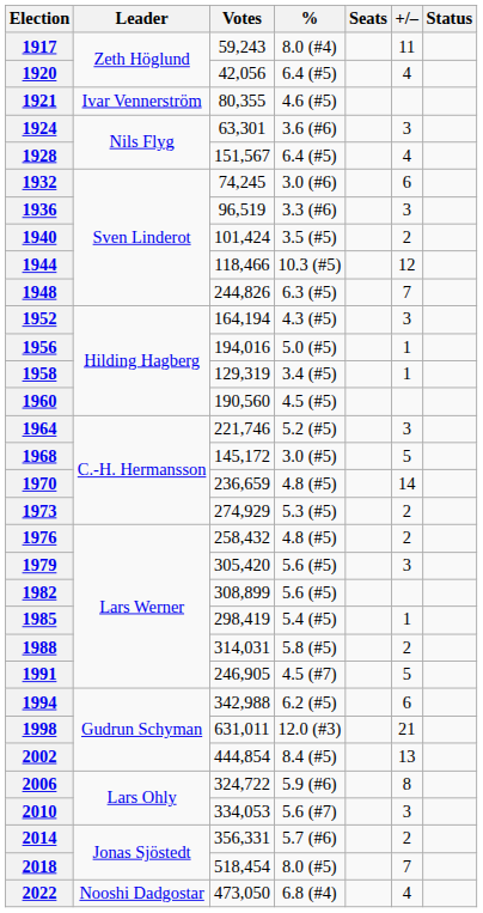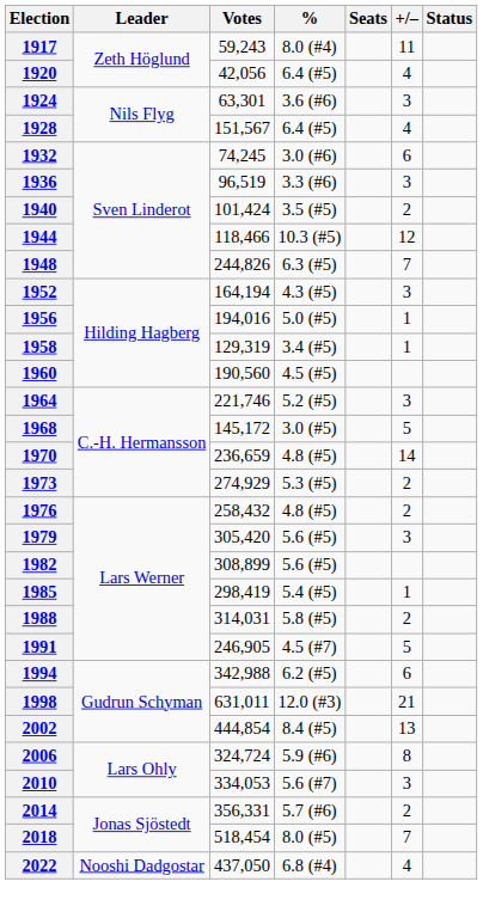- row: 1921 | Ivar Vennerström | 80,355 | 4.6 (#5)
2006 | Votes: 324,722 -> 324,724
2022 | Votes: 473,050 -> 437,050
